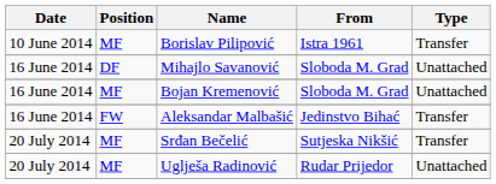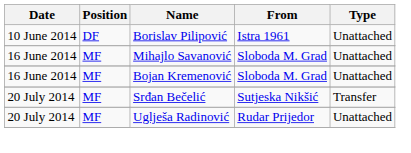Borislav Pilipović | Position: MF -> DF
Borislav Pilipović | Type: Transfer -> Unattached
Mihajlo Savanović | Position: DF -> MF
- row: 16 June 2014 | FW | Aleksandar Malbašić | Jedinstvo Bihać | Transfer
